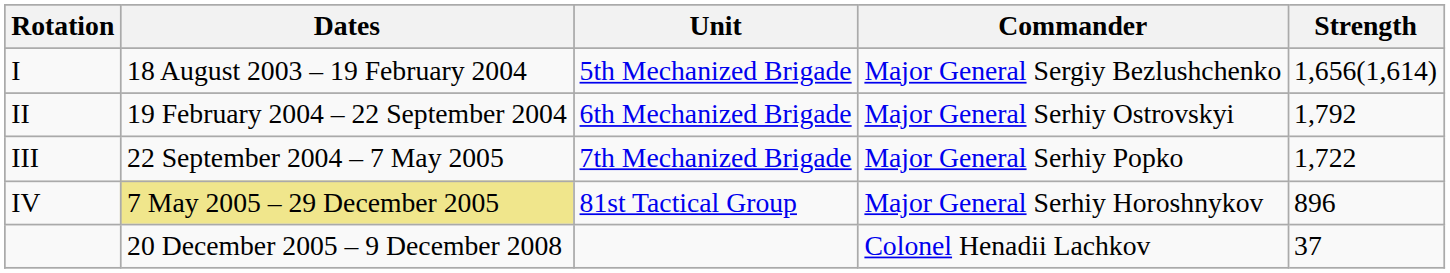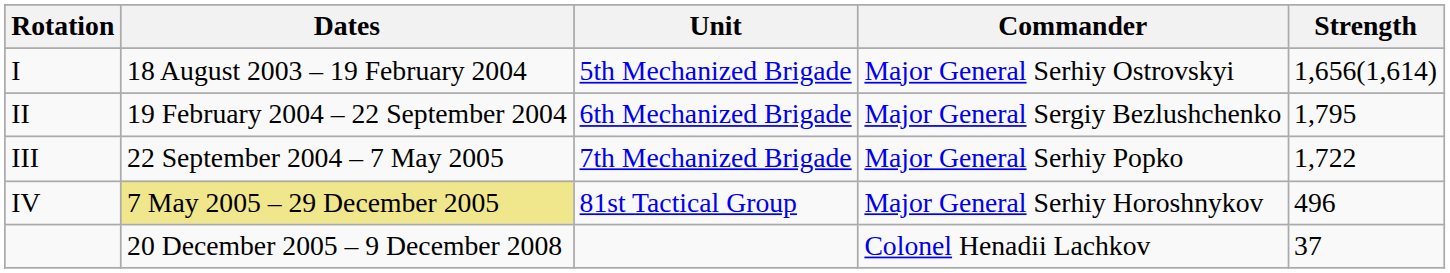I | Commander: Major General Sergiy Bezlushchenko -> Major General Serhiy Ostrovskyi
II | Commander: Major General Serhiy Ostrovskyi -> Major General Sergiy Bezlushchenko
II | Strength: 1,792 -> 1,795
IV | Strength: 896 -> 496
